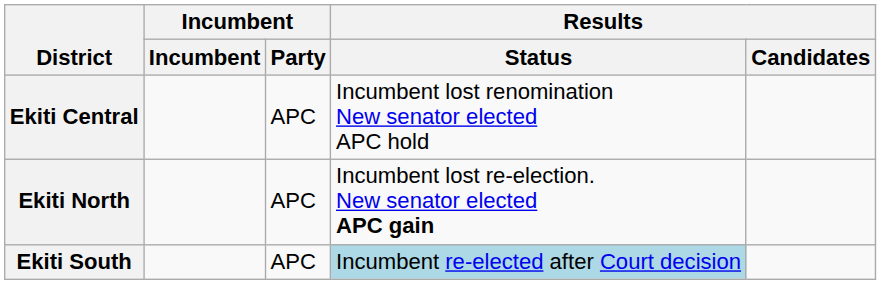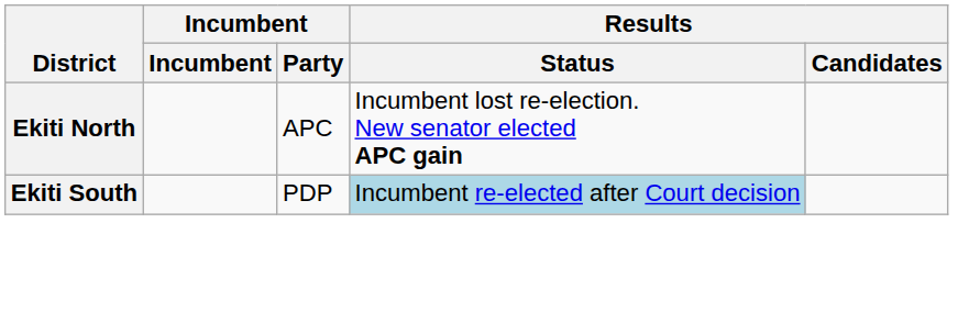- row: Ekiti Central | APC | Incumbent lost renomination New senator elected APC hold
Ekiti South | Incumbent / Party: APC -> PDP
